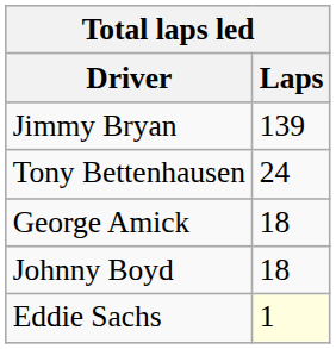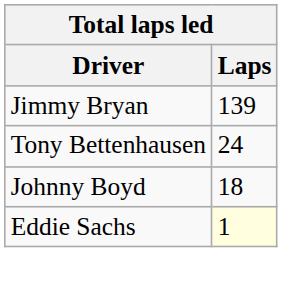- row: George Amick | 18
